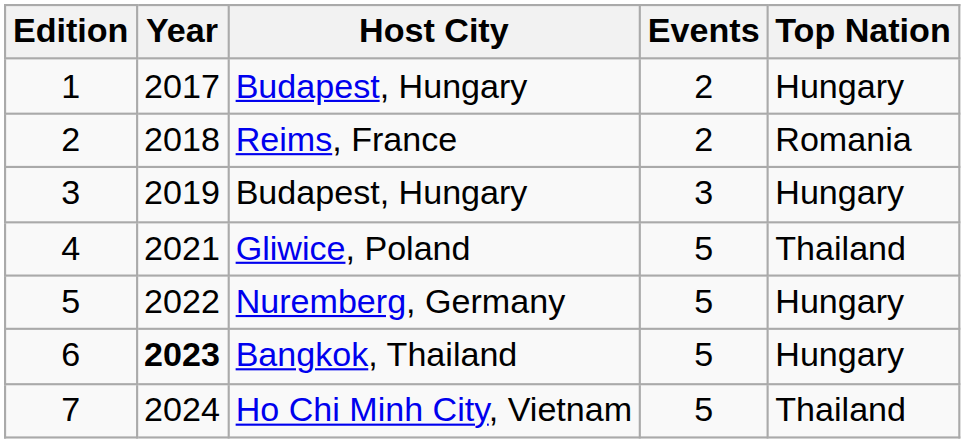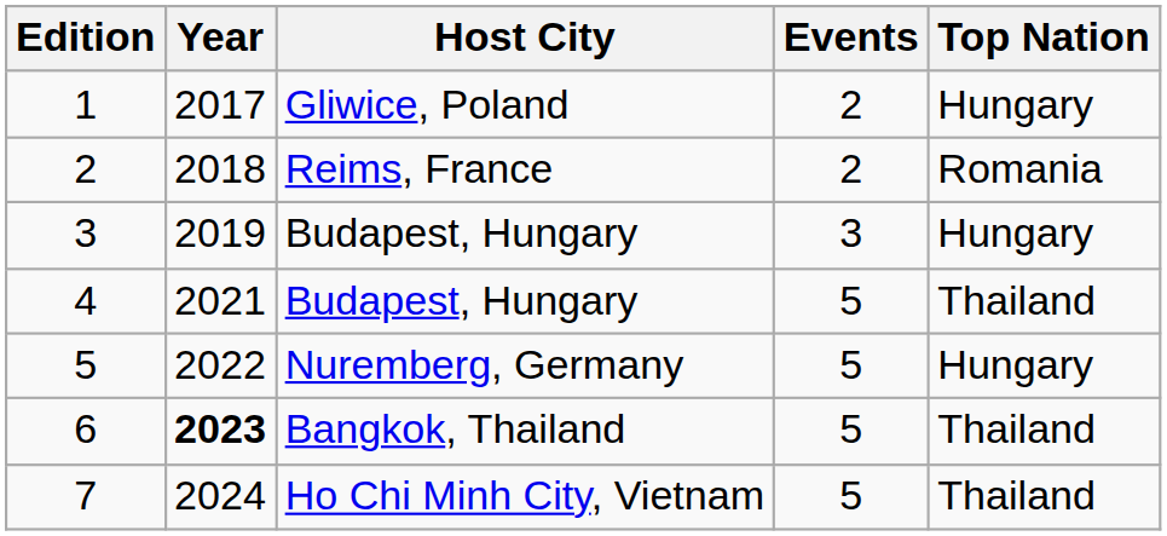1 | Host City: Budapest, Hungary -> Gliwice, Poland
4 | Host City: Gliwice, Poland -> Budapest, Hungary
6 | Top Nation: Hungary -> Thailand
